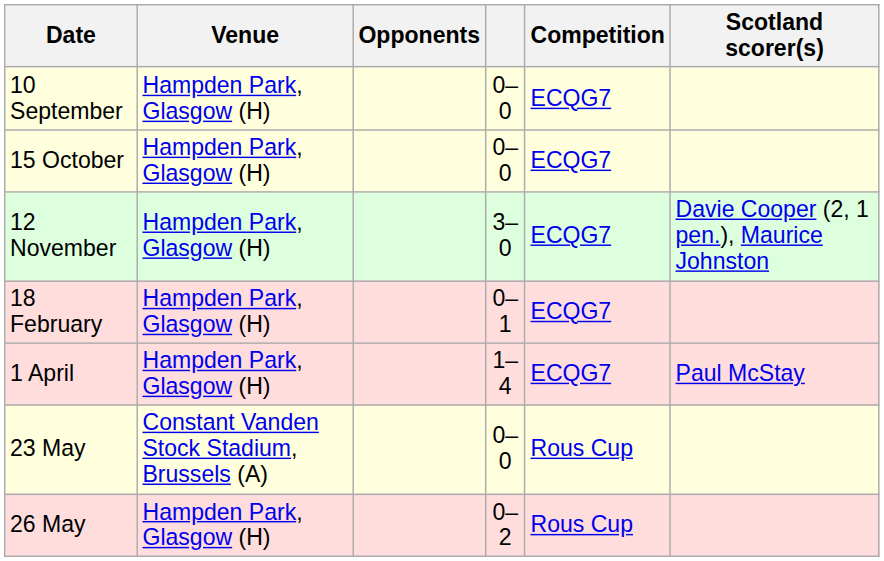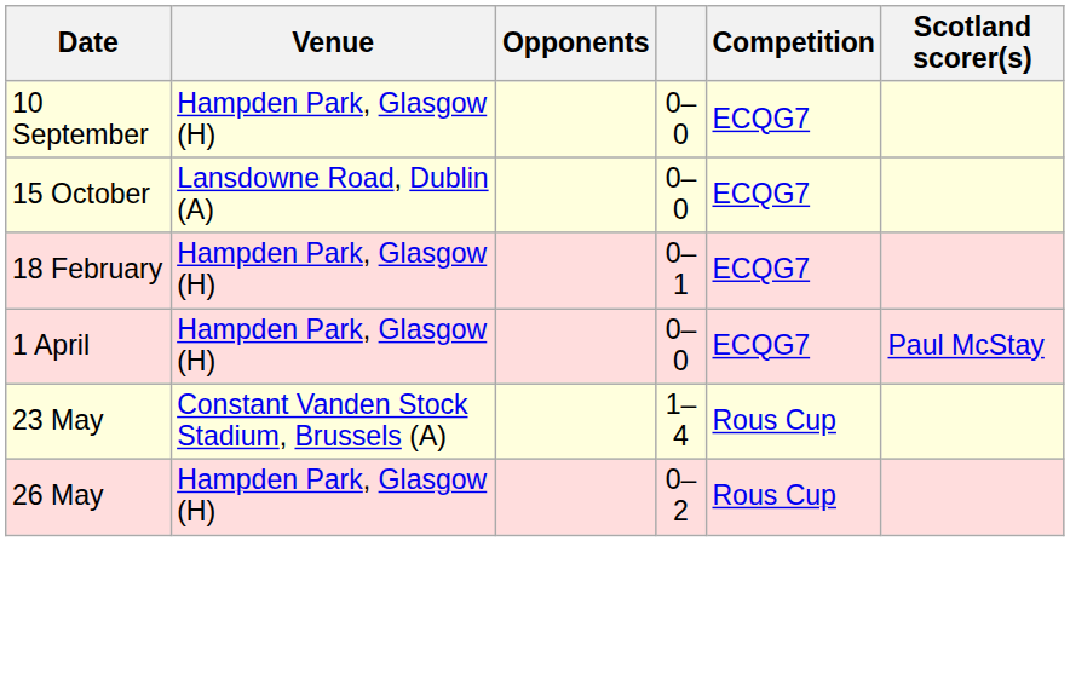15 October | Venue: Hampden Park, Glasgow (H) -> Lansdowne Road, Dublin (A)
- row: 12 November | Hampden Park, Glasgow (H) | 3–0 | ECQG7 | Davie Cooper (2, 1 pen.), Maurice Johnston
1 April | column 4: 1–4 -> 0–0
23 May | column 4: 0–0 -> 1–4
